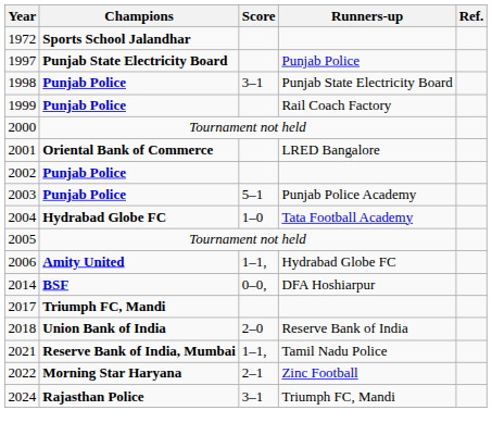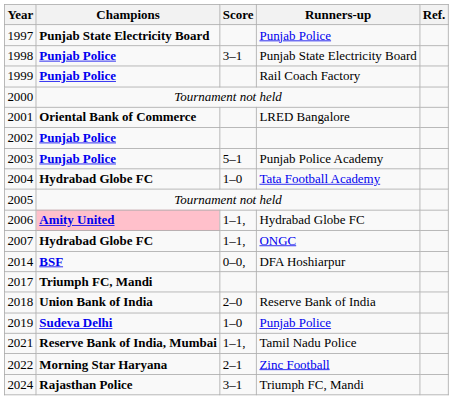- row: 1972 | Sports School Jalandhar
2006 | Champions: no background -> pink background
+ row: 2007 | Hydrabad Globe FC | 1–1, | ONGC
+ row: 2019 | Sudeva Delhi | 1–0 | Punjab Police
